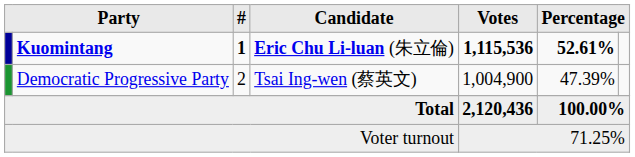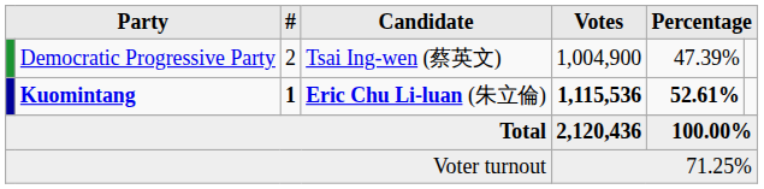rows swapped: Kuomintang <-> Democratic Progressive Party
